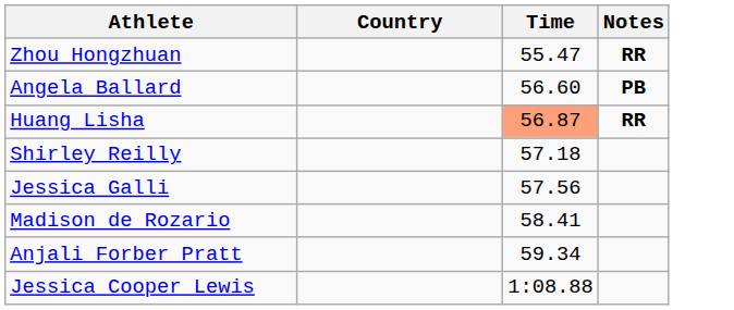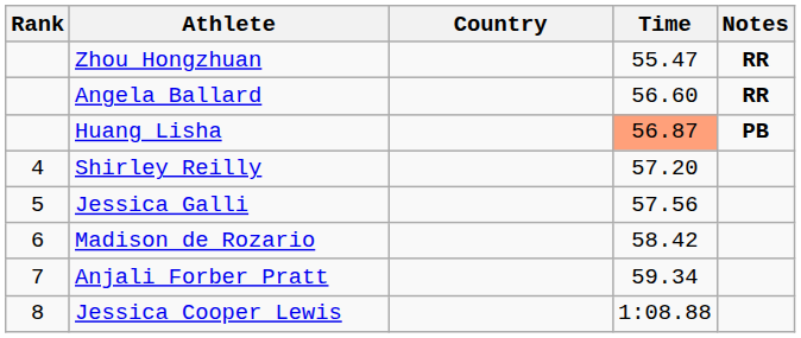+ column: Rank | 4 | 5 | 6 | 7 | 8
Angela Ballard | Notes: PB -> RR
Huang Lisha | Notes: RR -> PB
Shirley Reilly | Time: 57.18 -> 57.20
Madison de Rozario | Time: 58.41 -> 58.42
